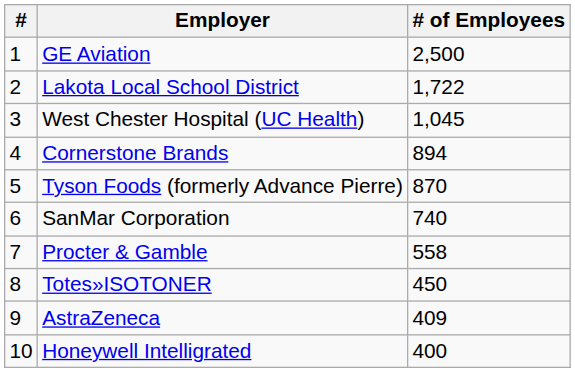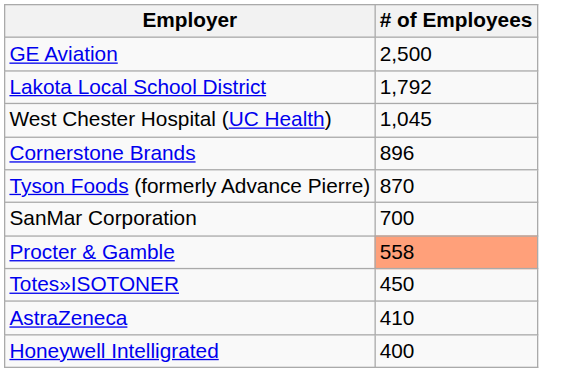- column: # | 1 | 2 | 3 | 4 | 5 | 6 | 7 | 8 | 9 | 10
Lakota Local School District | # of Employees: 1,722 -> 1,792
Cornerstone Brands | # of Employees: 894 -> 896
SanMar Corporation | # of Employees: 740 -> 700
Procter & Gamble | # of Employees: no background -> lightsalmon background
AstraZeneca | # of Employees: 409 -> 410
